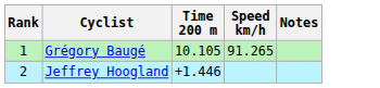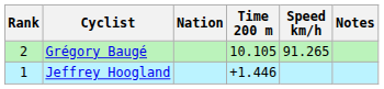+ column: Nation
Grégory Baugé | Rank: 1 -> 2
Jeffrey Hoogland | Rank: 2 -> 1
